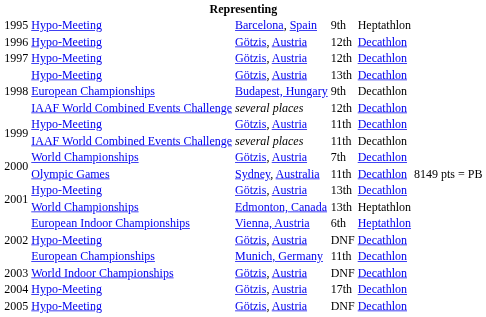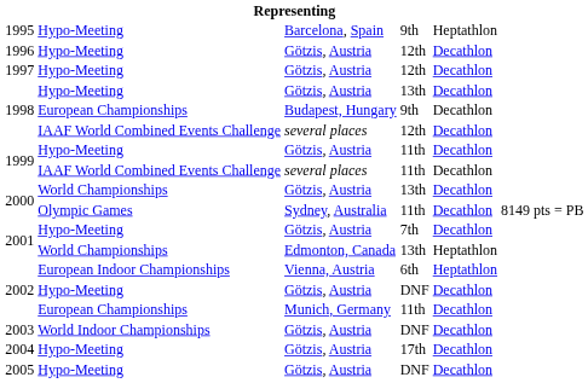2000 / Götzis, Austria | column 4: 7th -> 13th
2001 / Götzis, Austria | column 4: 13th -> 7th
